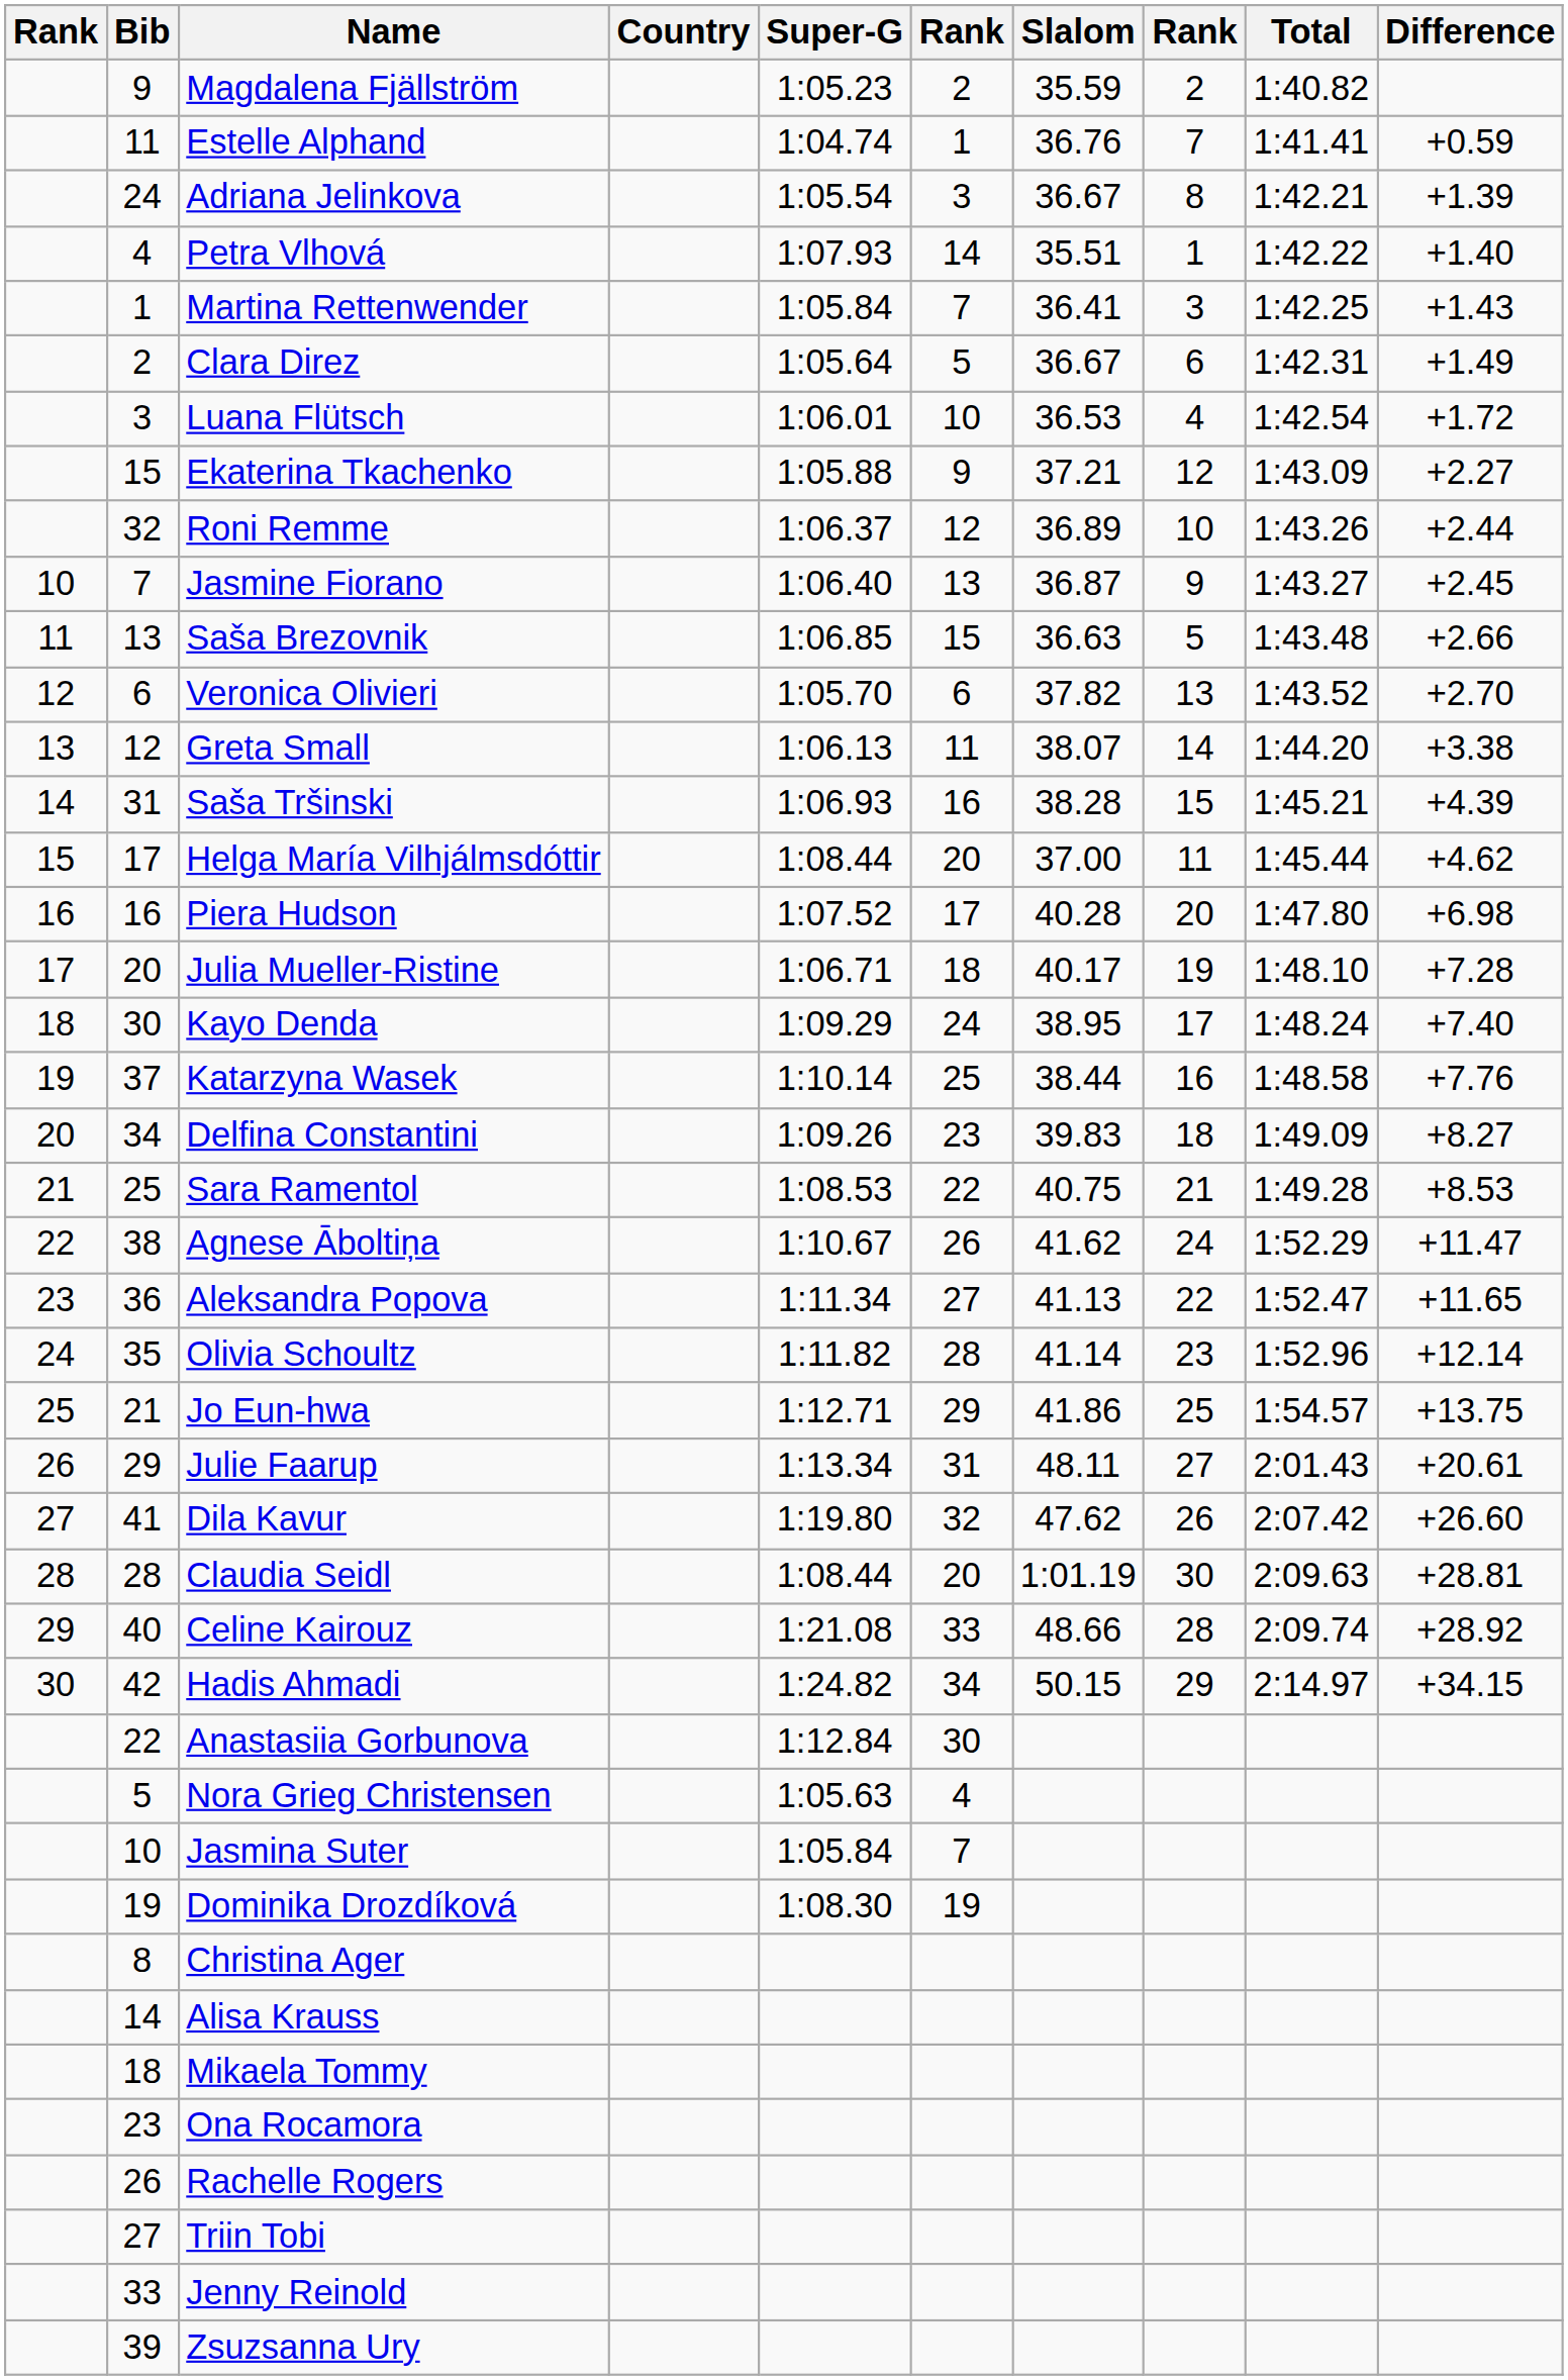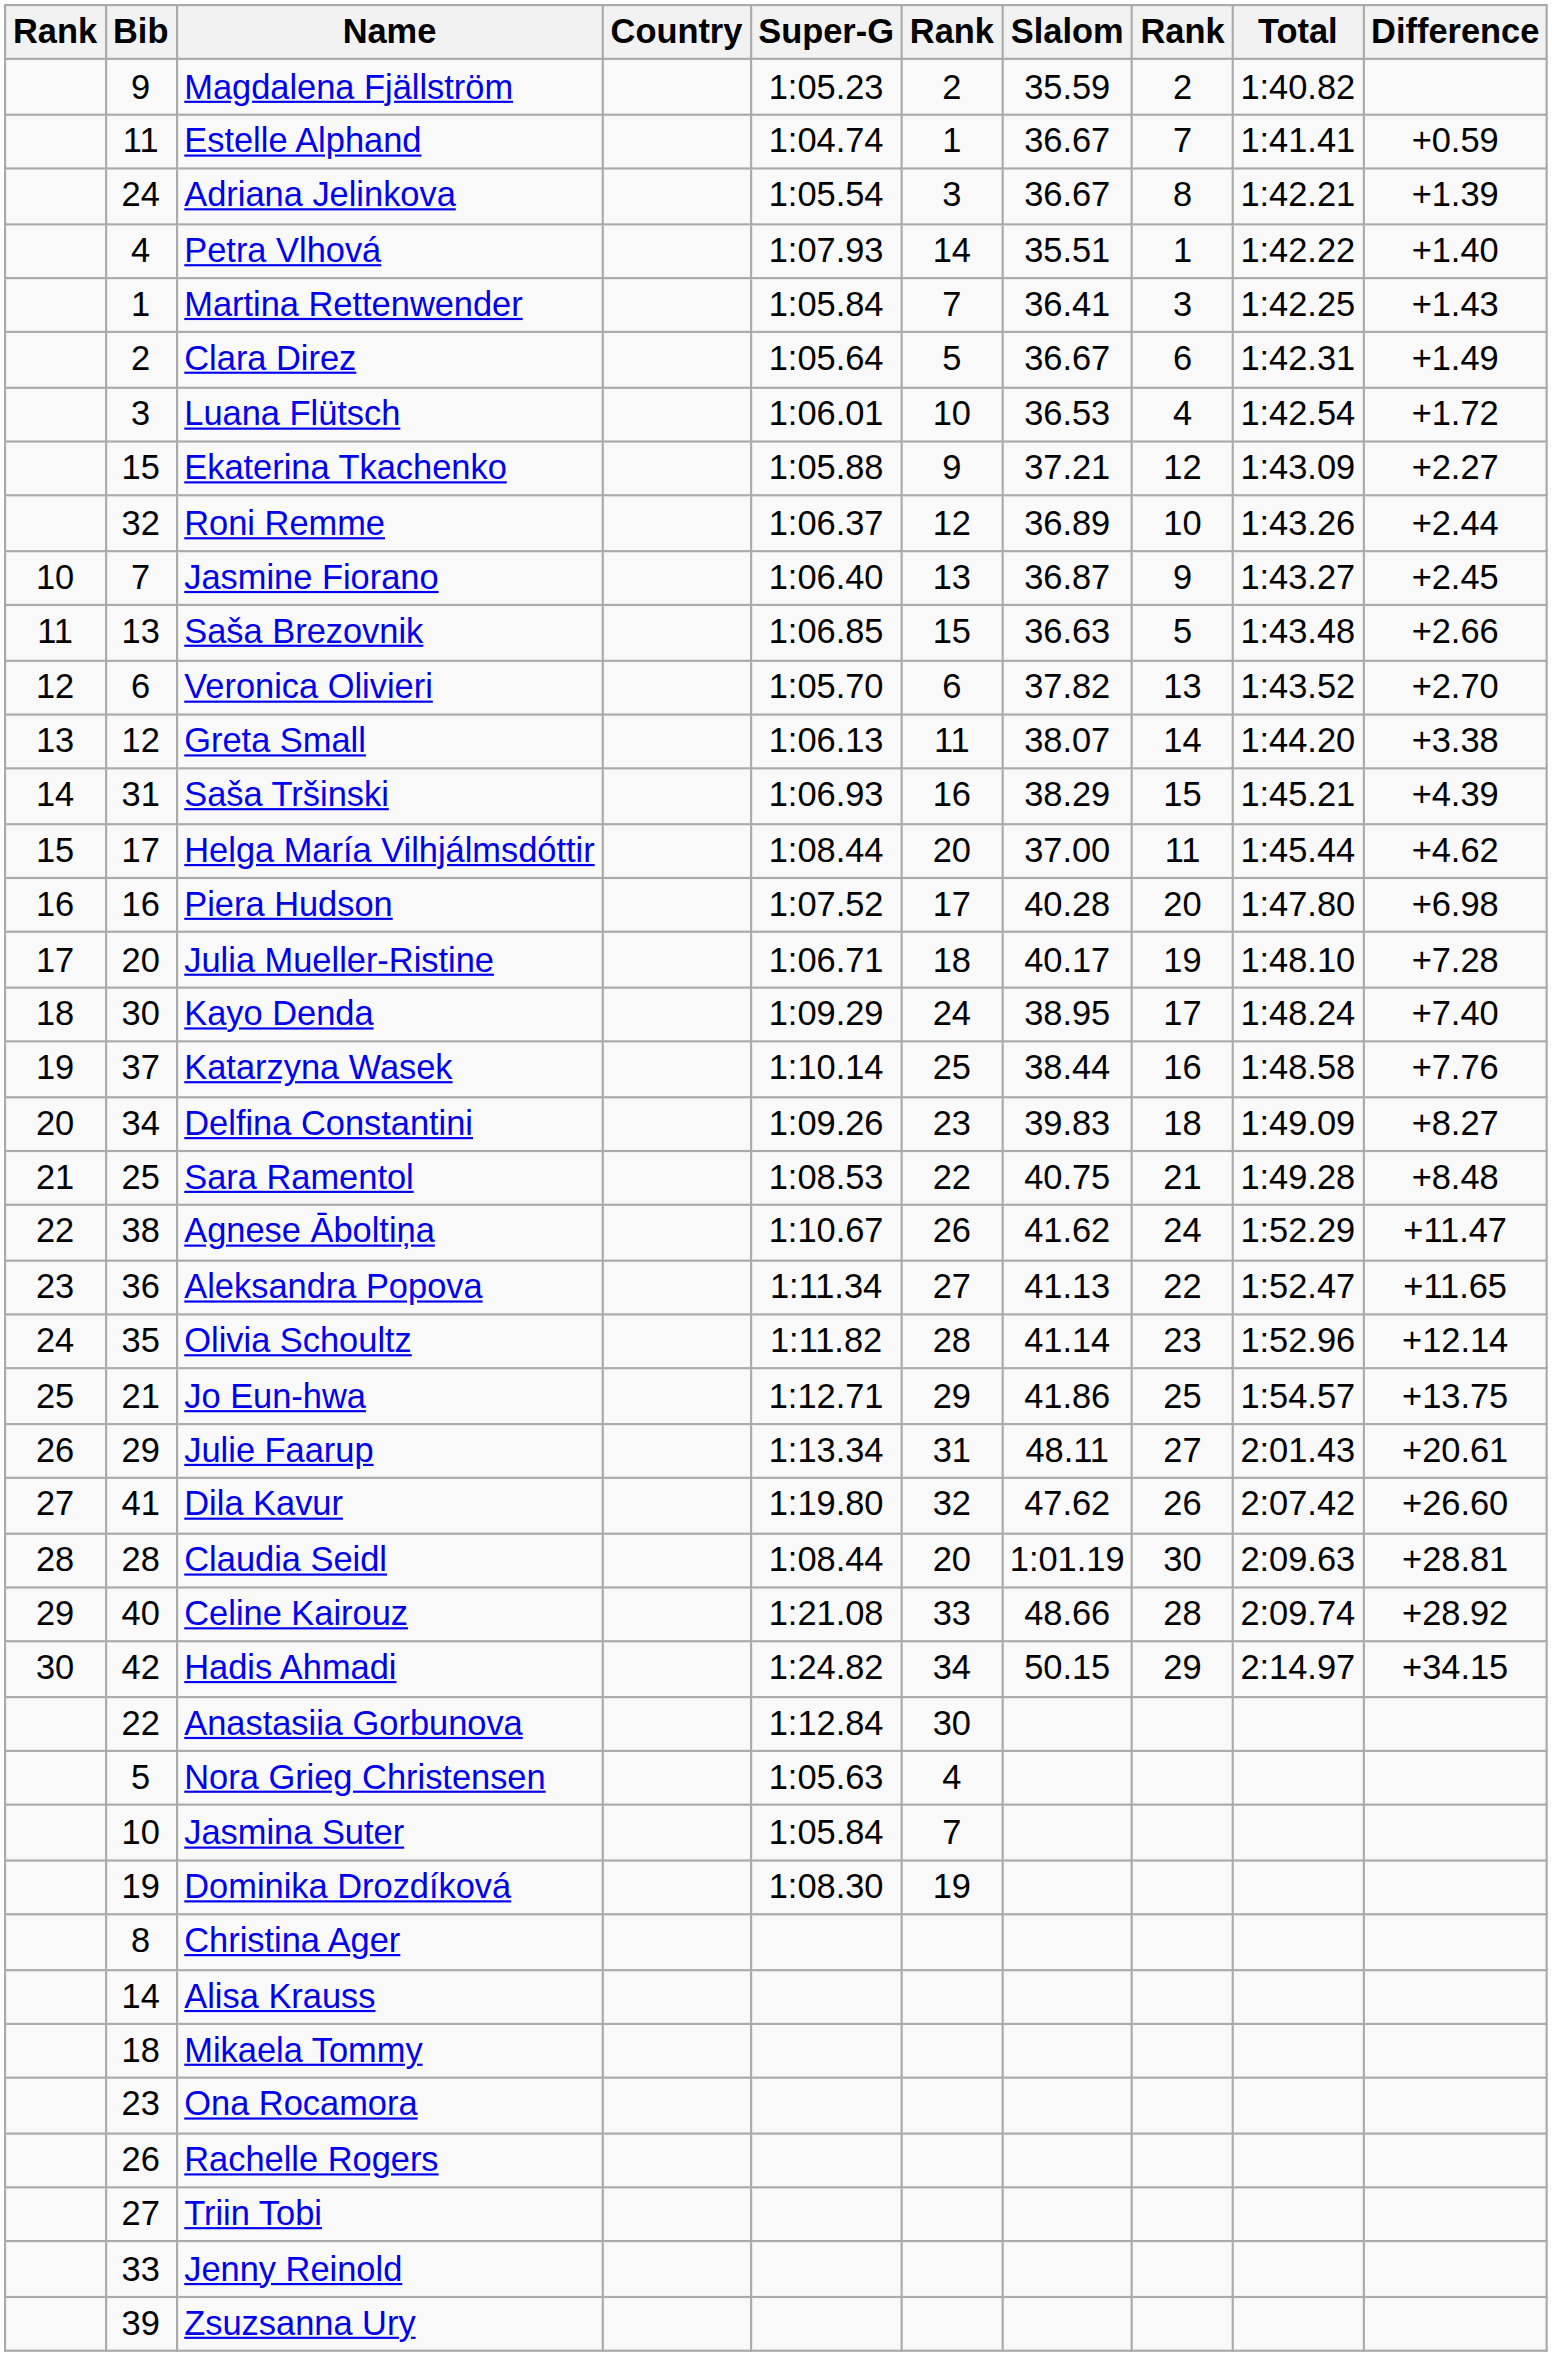Estelle Alphand | Slalom: 36.76 -> 36.67
Saša Tršinski | Slalom: 38.28 -> 38.29
Sara Ramentol | Difference: +8.53 -> +8.48
